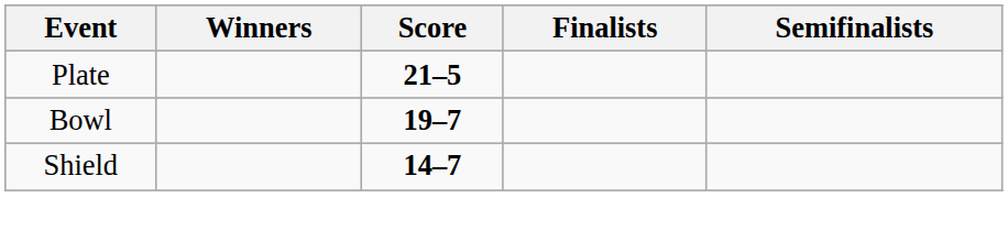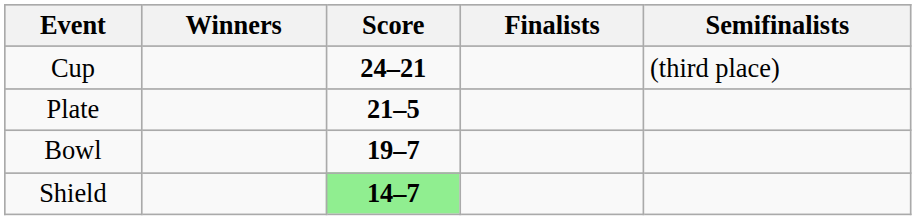+ row: Cup | 24–21 | (third place)
Shield | Score: no background -> lightgreen background
